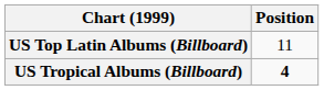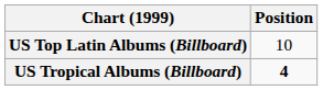US Top Latin Albums (Billboard) | Position: 11 -> 10
